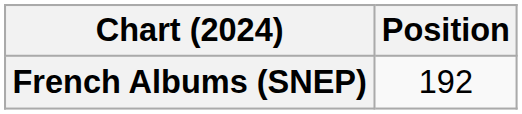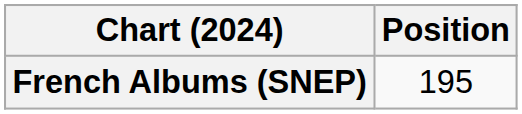French Albums (SNEP) | Position: 192 -> 195
